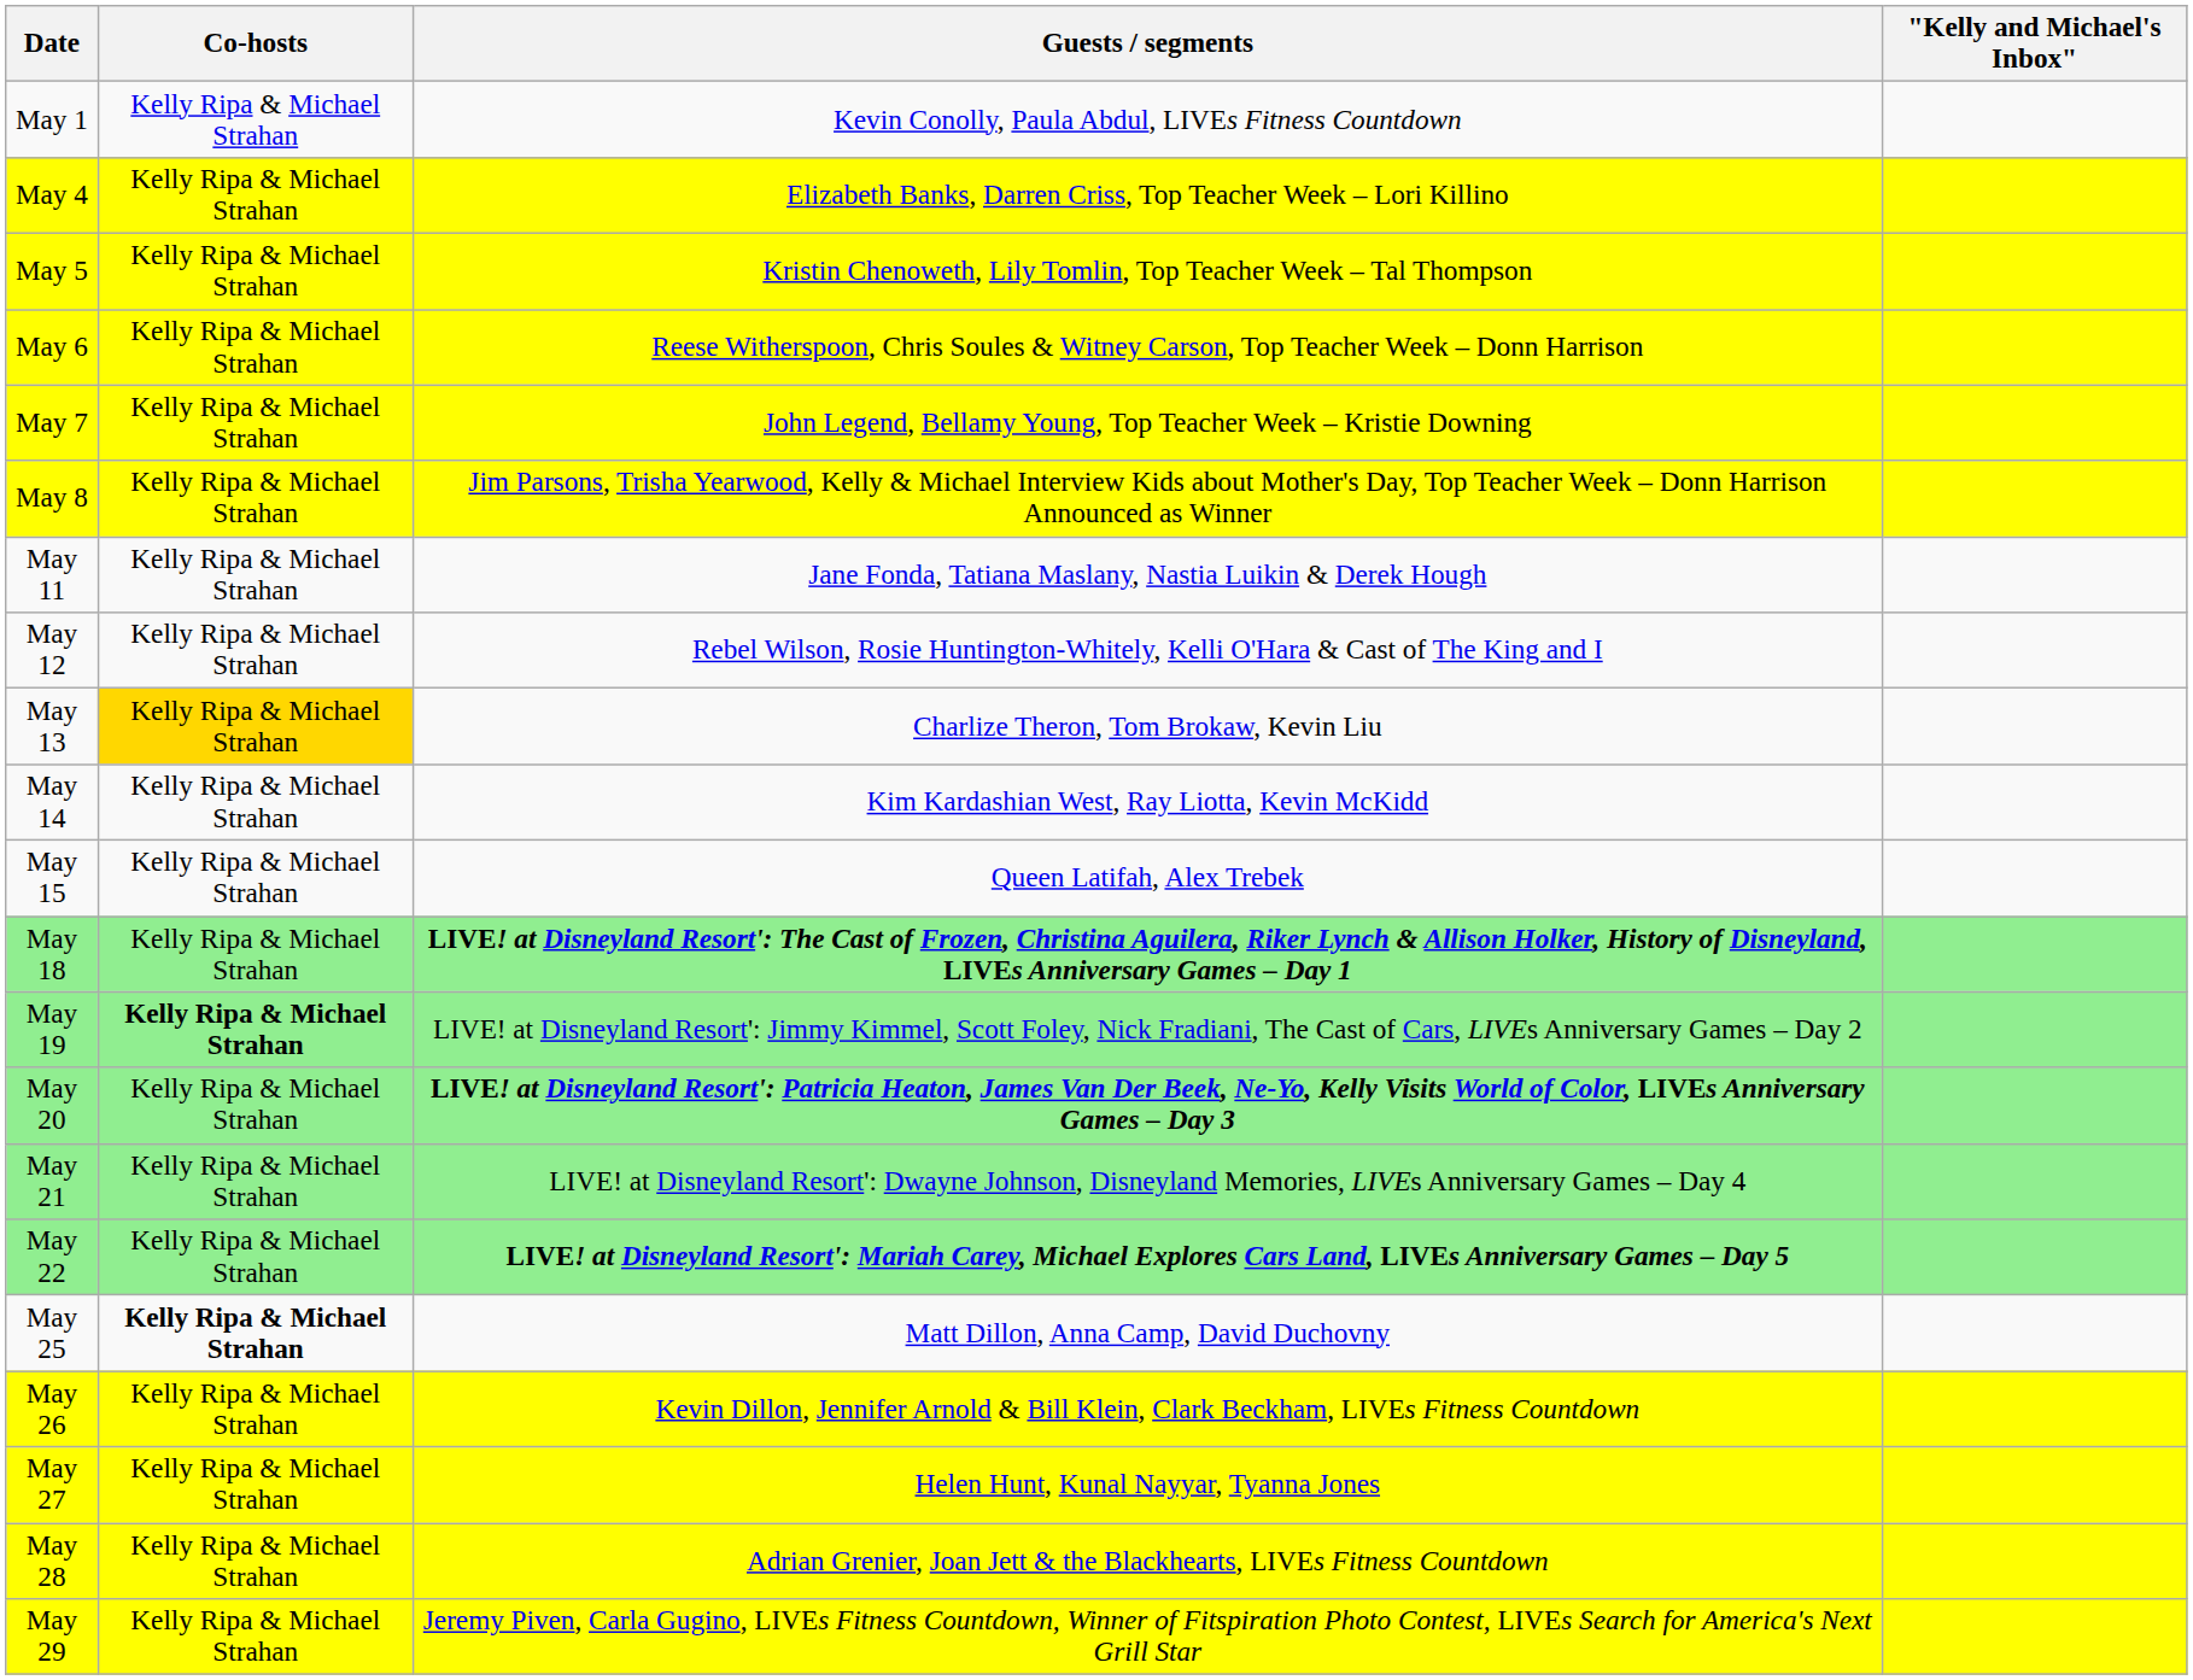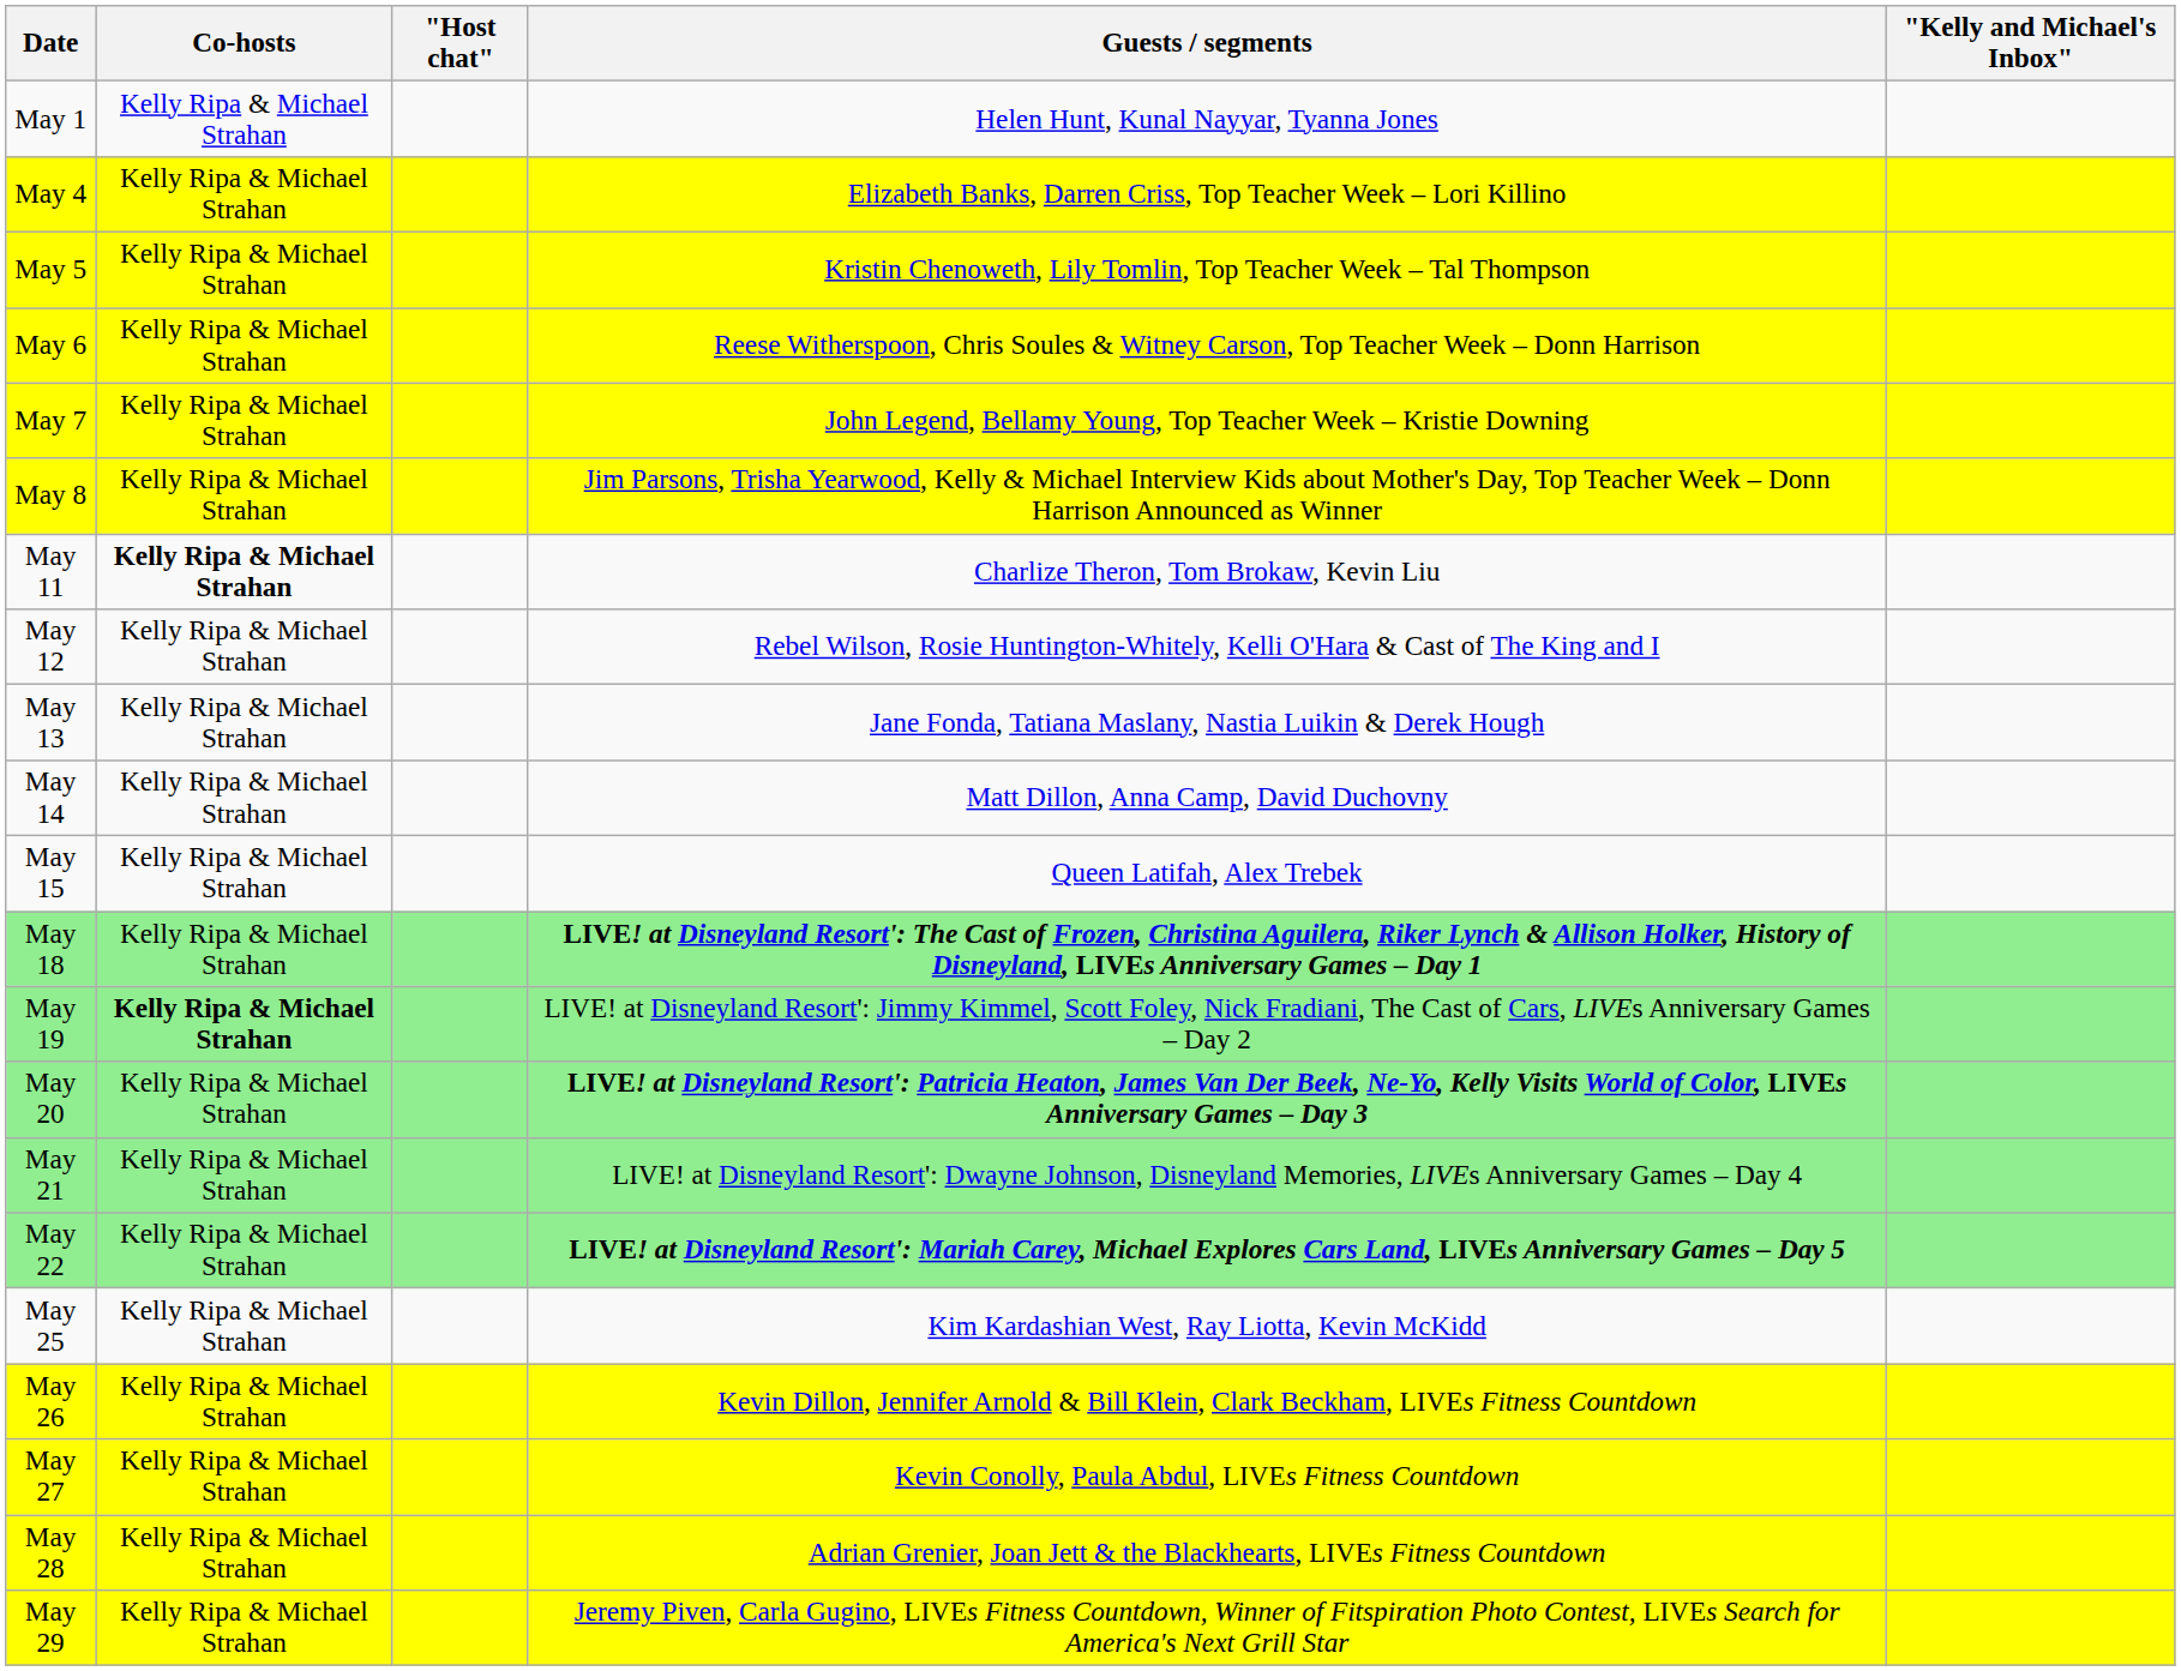+ column: "Host chat"
May 1 | Guests / segments: Kevin Conolly, Paula Abdul, LIVEs Fitness Countdown -> Helen Hunt, Kunal Nayyar, Tyanna Jones
May 11 | Co-hosts: normal -> bold
May 11 | Guests / segments: Jane Fonda, Tatiana Maslany, Nastia Luikin & Derek Hough -> Charlize Theron, Tom Brokaw, Kevin Liu
May 13 | Co-hosts: gold background -> no background
May 13 | Guests / segments: Charlize Theron, Tom Brokaw, Kevin Liu -> Jane Fonda, Tatiana Maslany, Nastia Luikin & Derek Hough
May 14 | Guests / segments: Kim Kardashian West, Ray Liotta, Kevin McKidd -> Matt Dillon, Anna Camp, David Duchovny
May 25 | Co-hosts: bold -> normal
May 25 | Guests / segments: Matt Dillon, Anna Camp, David Duchovny -> Kim Kardashian West, Ray Liotta, Kevin McKidd
May 27 | Guests / segments: Helen Hunt, Kunal Nayyar, Tyanna Jones -> Kevin Conolly, Paula Abdul, LIVEs Fitness Countdown
